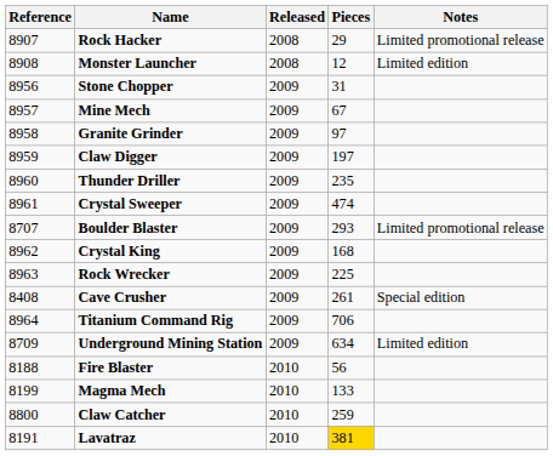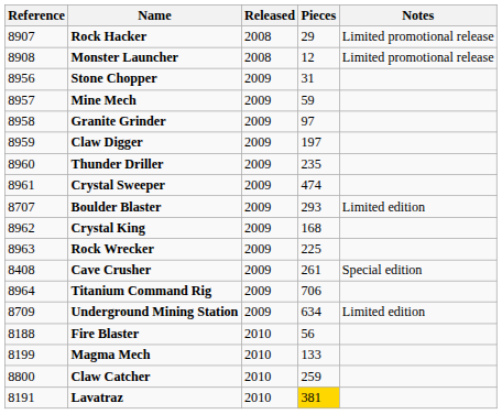Monster Launcher | Notes: Limited edition -> Limited promotional release
Mine Mech | Pieces: 67 -> 59
Boulder Blaster | Notes: Limited promotional release -> Limited edition
